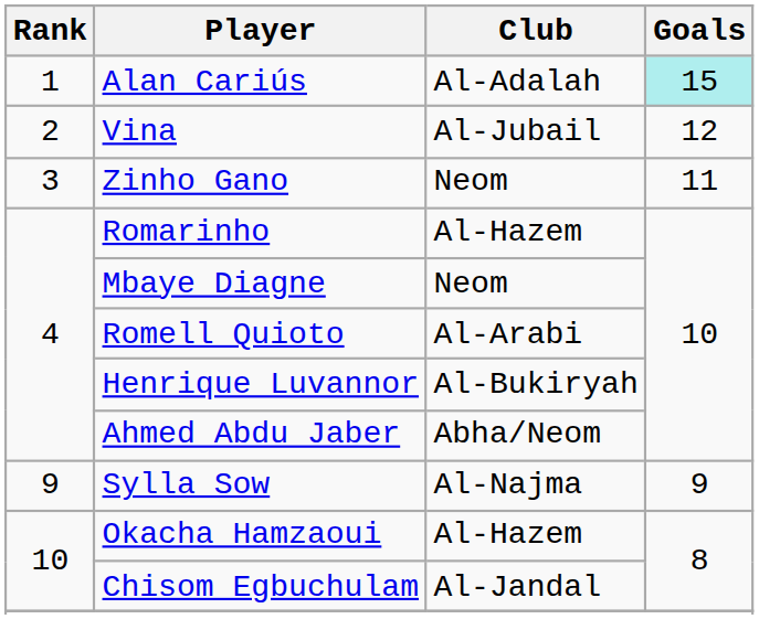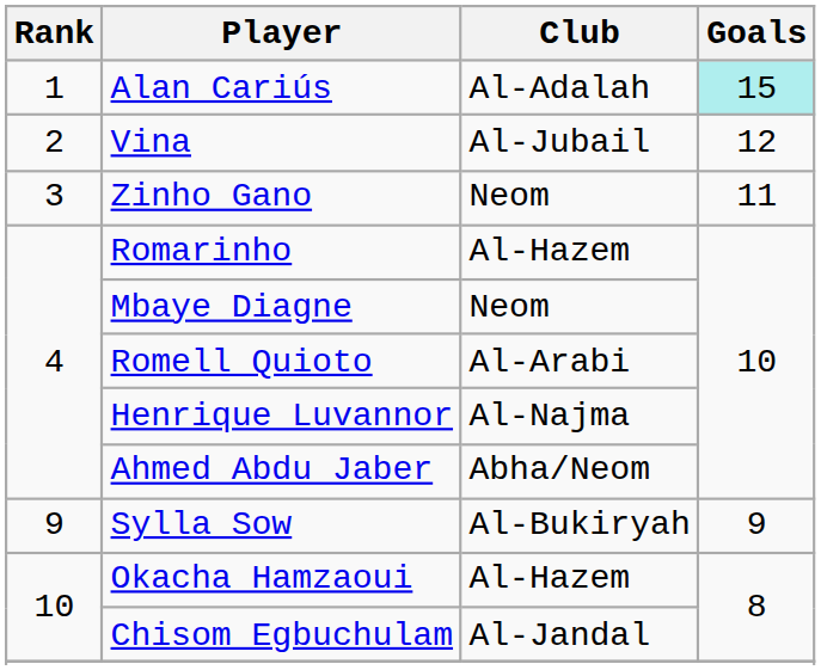Henrique Luvannor | Club: Al-Bukiryah -> Al-Najma
Sylla Sow | Club: Al-Najma -> Al-Bukiryah
